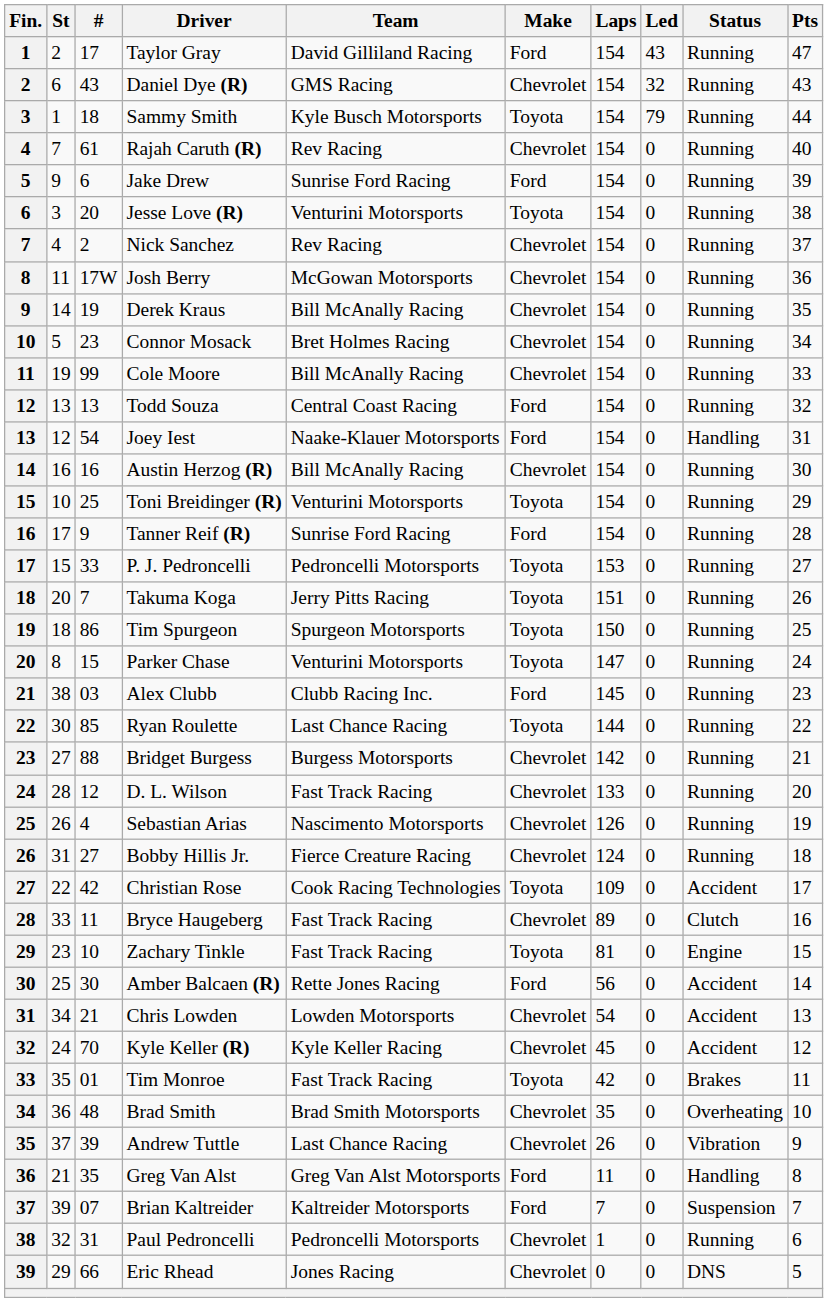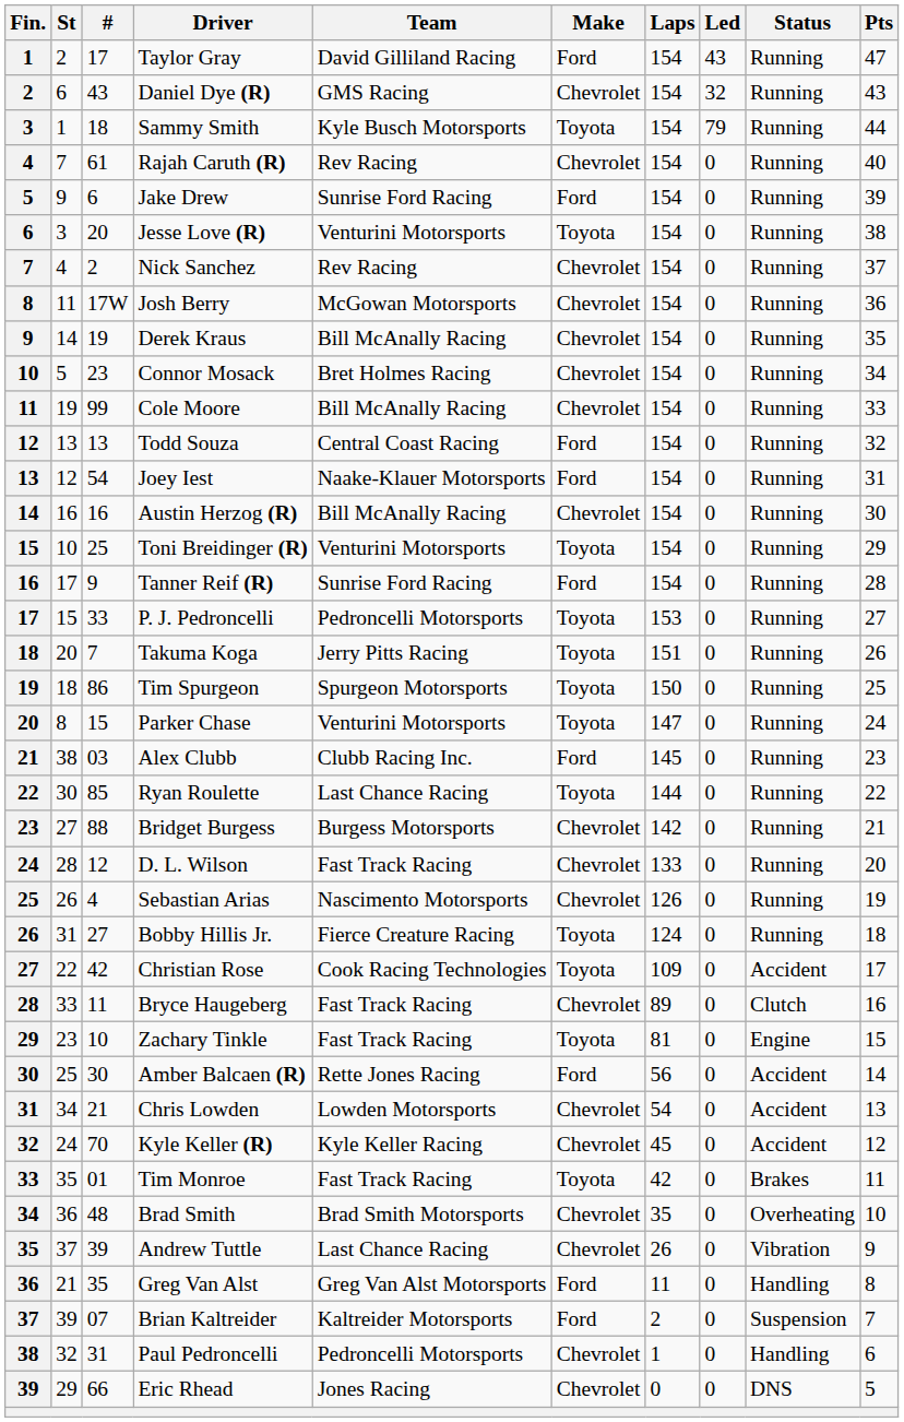Joey Iest | Status: Handling -> Running
Bobby Hillis Jr. | Make: Chevrolet -> Toyota
Brian Kaltreider | Laps: 7 -> 2
Paul Pedroncelli | Status: Running -> Handling
